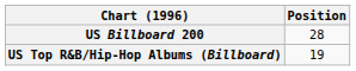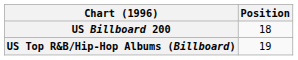US Billboard 200 | Position: 28 -> 18
